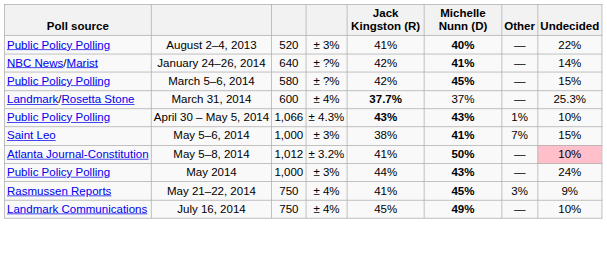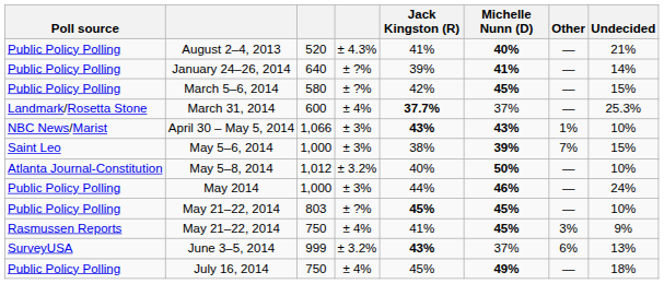August 2–4, 2013 | column 4: ± 3% -> ± 4.3%
August 2–4, 2013 | Undecided: 22% -> 21%
January 24–26, 2014 | Poll source: NBC News/Marist -> Public Policy Polling
January 24–26, 2014 | Jack Kingston (R): 42% -> 39%
April 30 – May 5, 2014 | Poll source: Public Policy Polling -> NBC News/Marist
April 30 – May 5, 2014 | column 4: ± 4.3% -> ± 3%
May 5–6, 2014 | Michelle Nunn (D): 41% -> 39%
May 5–8, 2014 | Jack Kingston (R): 41% -> 40%
May 5–8, 2014 | Undecided: pink background -> no background
May 2014 | Michelle Nunn (D): 43% -> 46%
+ row: Public Policy Polling | May 21–22, 2014 | 803 | ± ?% | 45% | 45% | — | 10%
+ row: SurveyUSA | June 3–5, 2014 | 999 | ± 3.2% | 43% | 37% | 6% | 13%
July 16, 2014 | Poll source: Landmark Communications -> Public Policy Polling
July 16, 2014 | Undecided: 10% -> 18%
